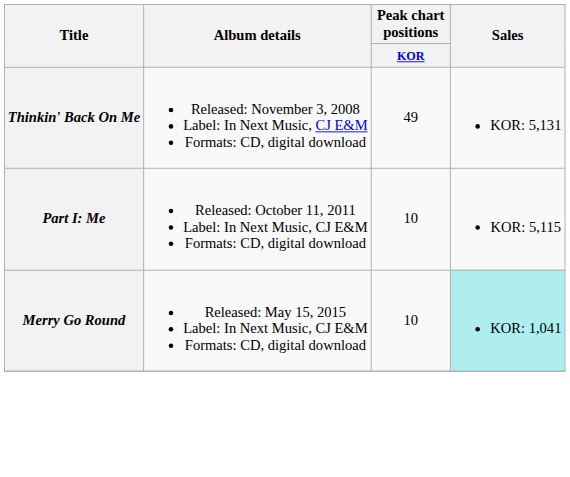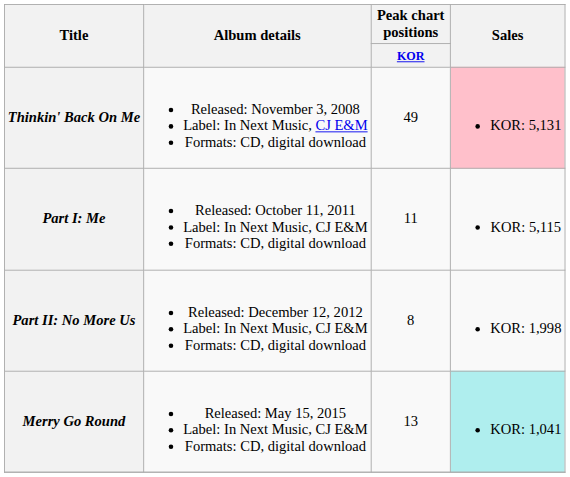Thinkin' Back On Me | Sales: no background -> pink background
Part I: Me | Peak chart positions / KOR: 10 -> 11
+ row: Part II: No More Us | Released: December 12, 2012 Label: In Next Music, CJ E&M Formats: CD, digital download | 8 | KOR: 1,998
Merry Go Round | Peak chart positions / KOR: 10 -> 13
